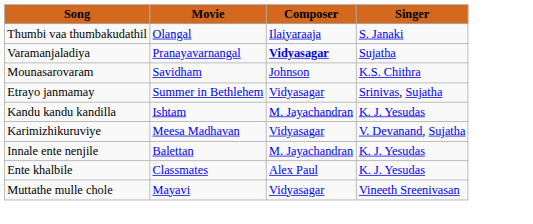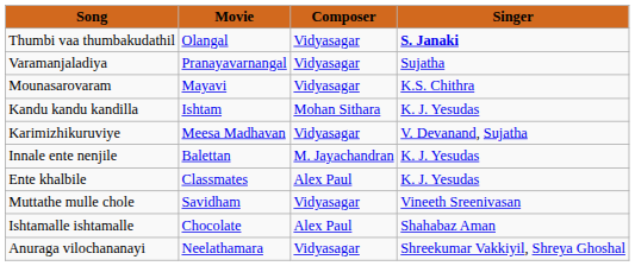Thumbi vaa thumbakudathil | Composer: Ilaiyaraaja -> Vidyasagar
Thumbi vaa thumbakudathil | Singer: normal -> bold
Varamanjaladiya | Composer: bold -> normal
Mounasarovaram | Movie: Savidham -> Mayavi
Mounasarovaram | Composer: Johnson -> Vidyasagar
- row: Etrayo janmamay | Summer in Bethlehem | Vidyasagar | Srinivas, Sujatha
Kandu kandu kandilla | Composer: M. Jayachandran -> Mohan Sithara
Muttathe mulle chole | Movie: Mayavi -> Savidham
+ row: Ishtamalle ishtamalle | Chocolate | Alex Paul | Shahabaz Aman
+ row: Anuraga vilochananayi | Neelathamara | Vidyasagar | Shreekumar Vakkiyil, Shreya Ghoshal
